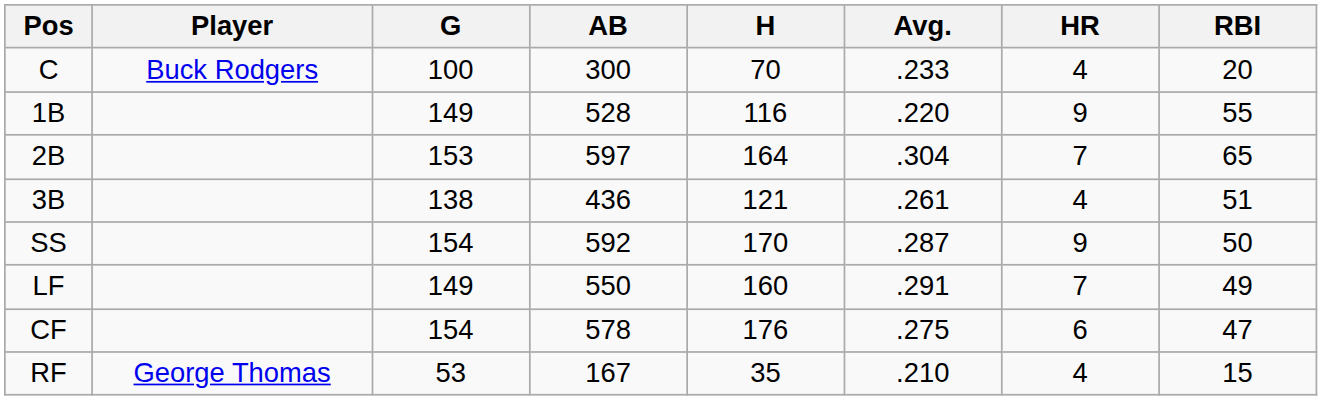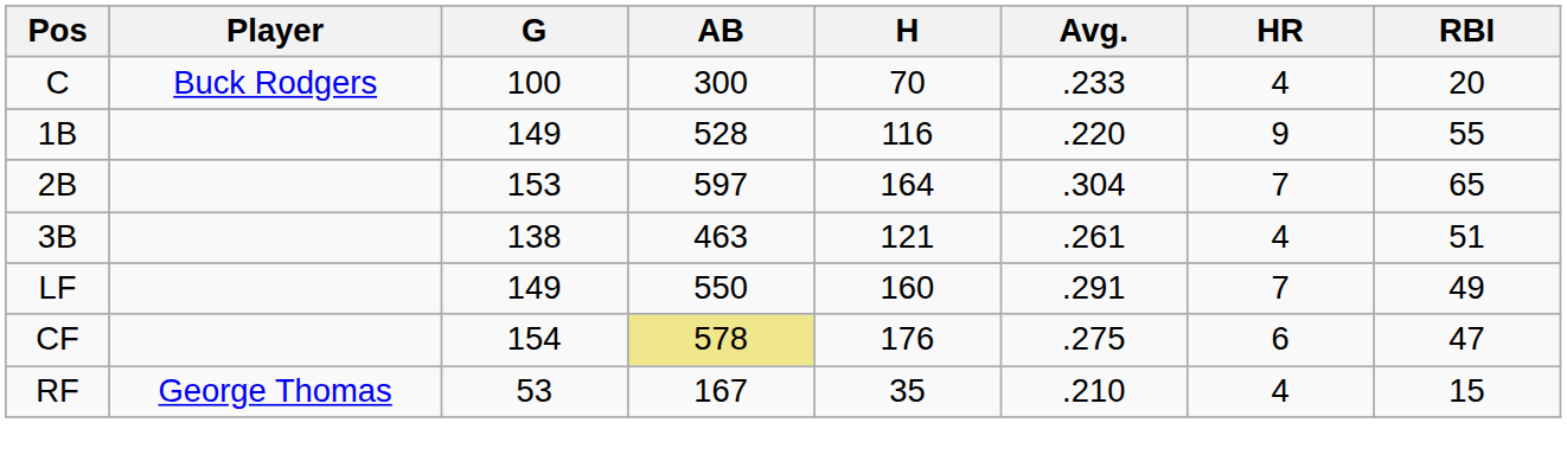3B | AB: 436 -> 463
- row: SS | 154 | 592 | 170 | .287 | 9 | 50
CF | AB: no background -> khaki background
